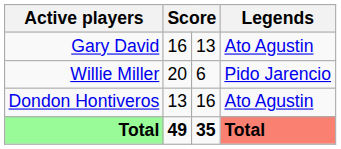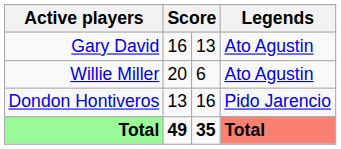Willie Miller | Legends: Pido Jarencio -> Ato Agustin
Dondon Hontiveros | Legends: Ato Agustin -> Pido Jarencio
